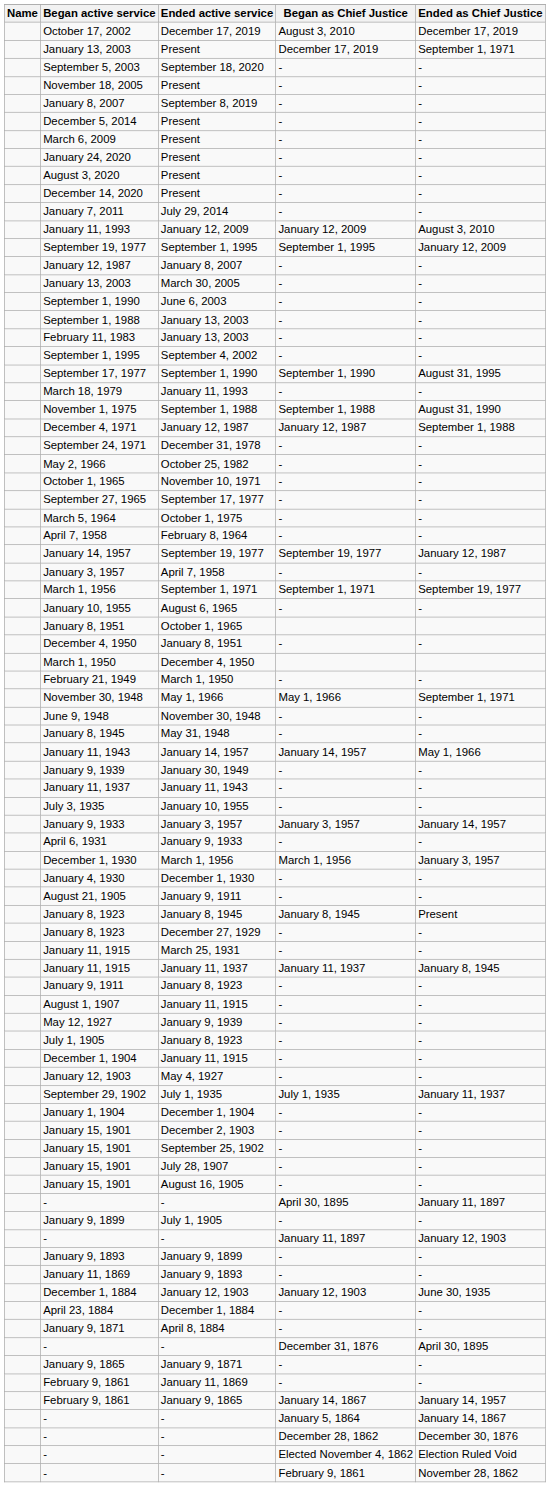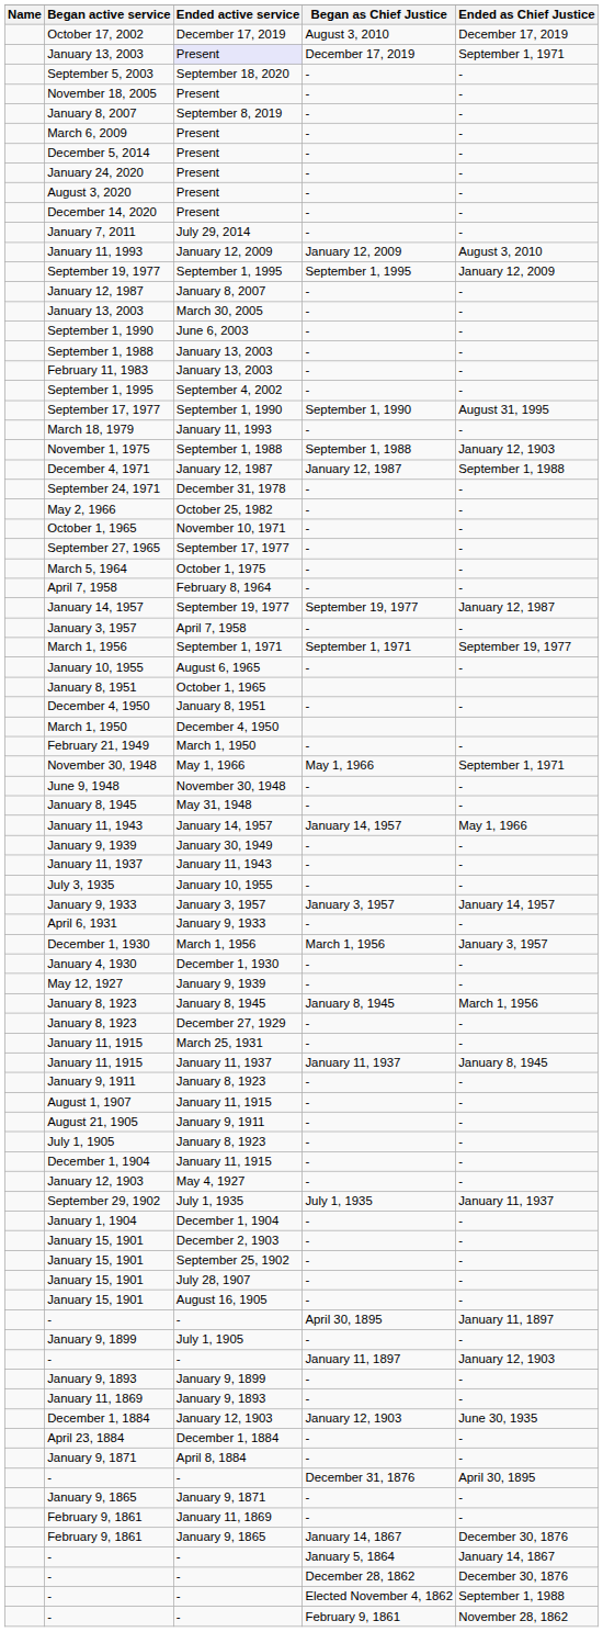January 13, 2003 / December 17, 2019 | Ended active service: no background -> lavender background
rows swapped: March 6, 2009 <-> December 5, 2014
November 1, 1975 | Ended as Chief Justice: August 31, 1990 -> January 12, 1903
rows swapped: May 12, 1927 <-> August 21, 1905
January 8, 1923 / January 8, 1945 | Ended as Chief Justice: Present -> March 1, 1956
February 9, 1861 / January 14, 1867 | Ended as Chief Justice: January 14, 1957 -> December 30, 1876
- / Elected November 4, 1862 | Ended as Chief Justice: Election Ruled Void -> September 1, 1988
